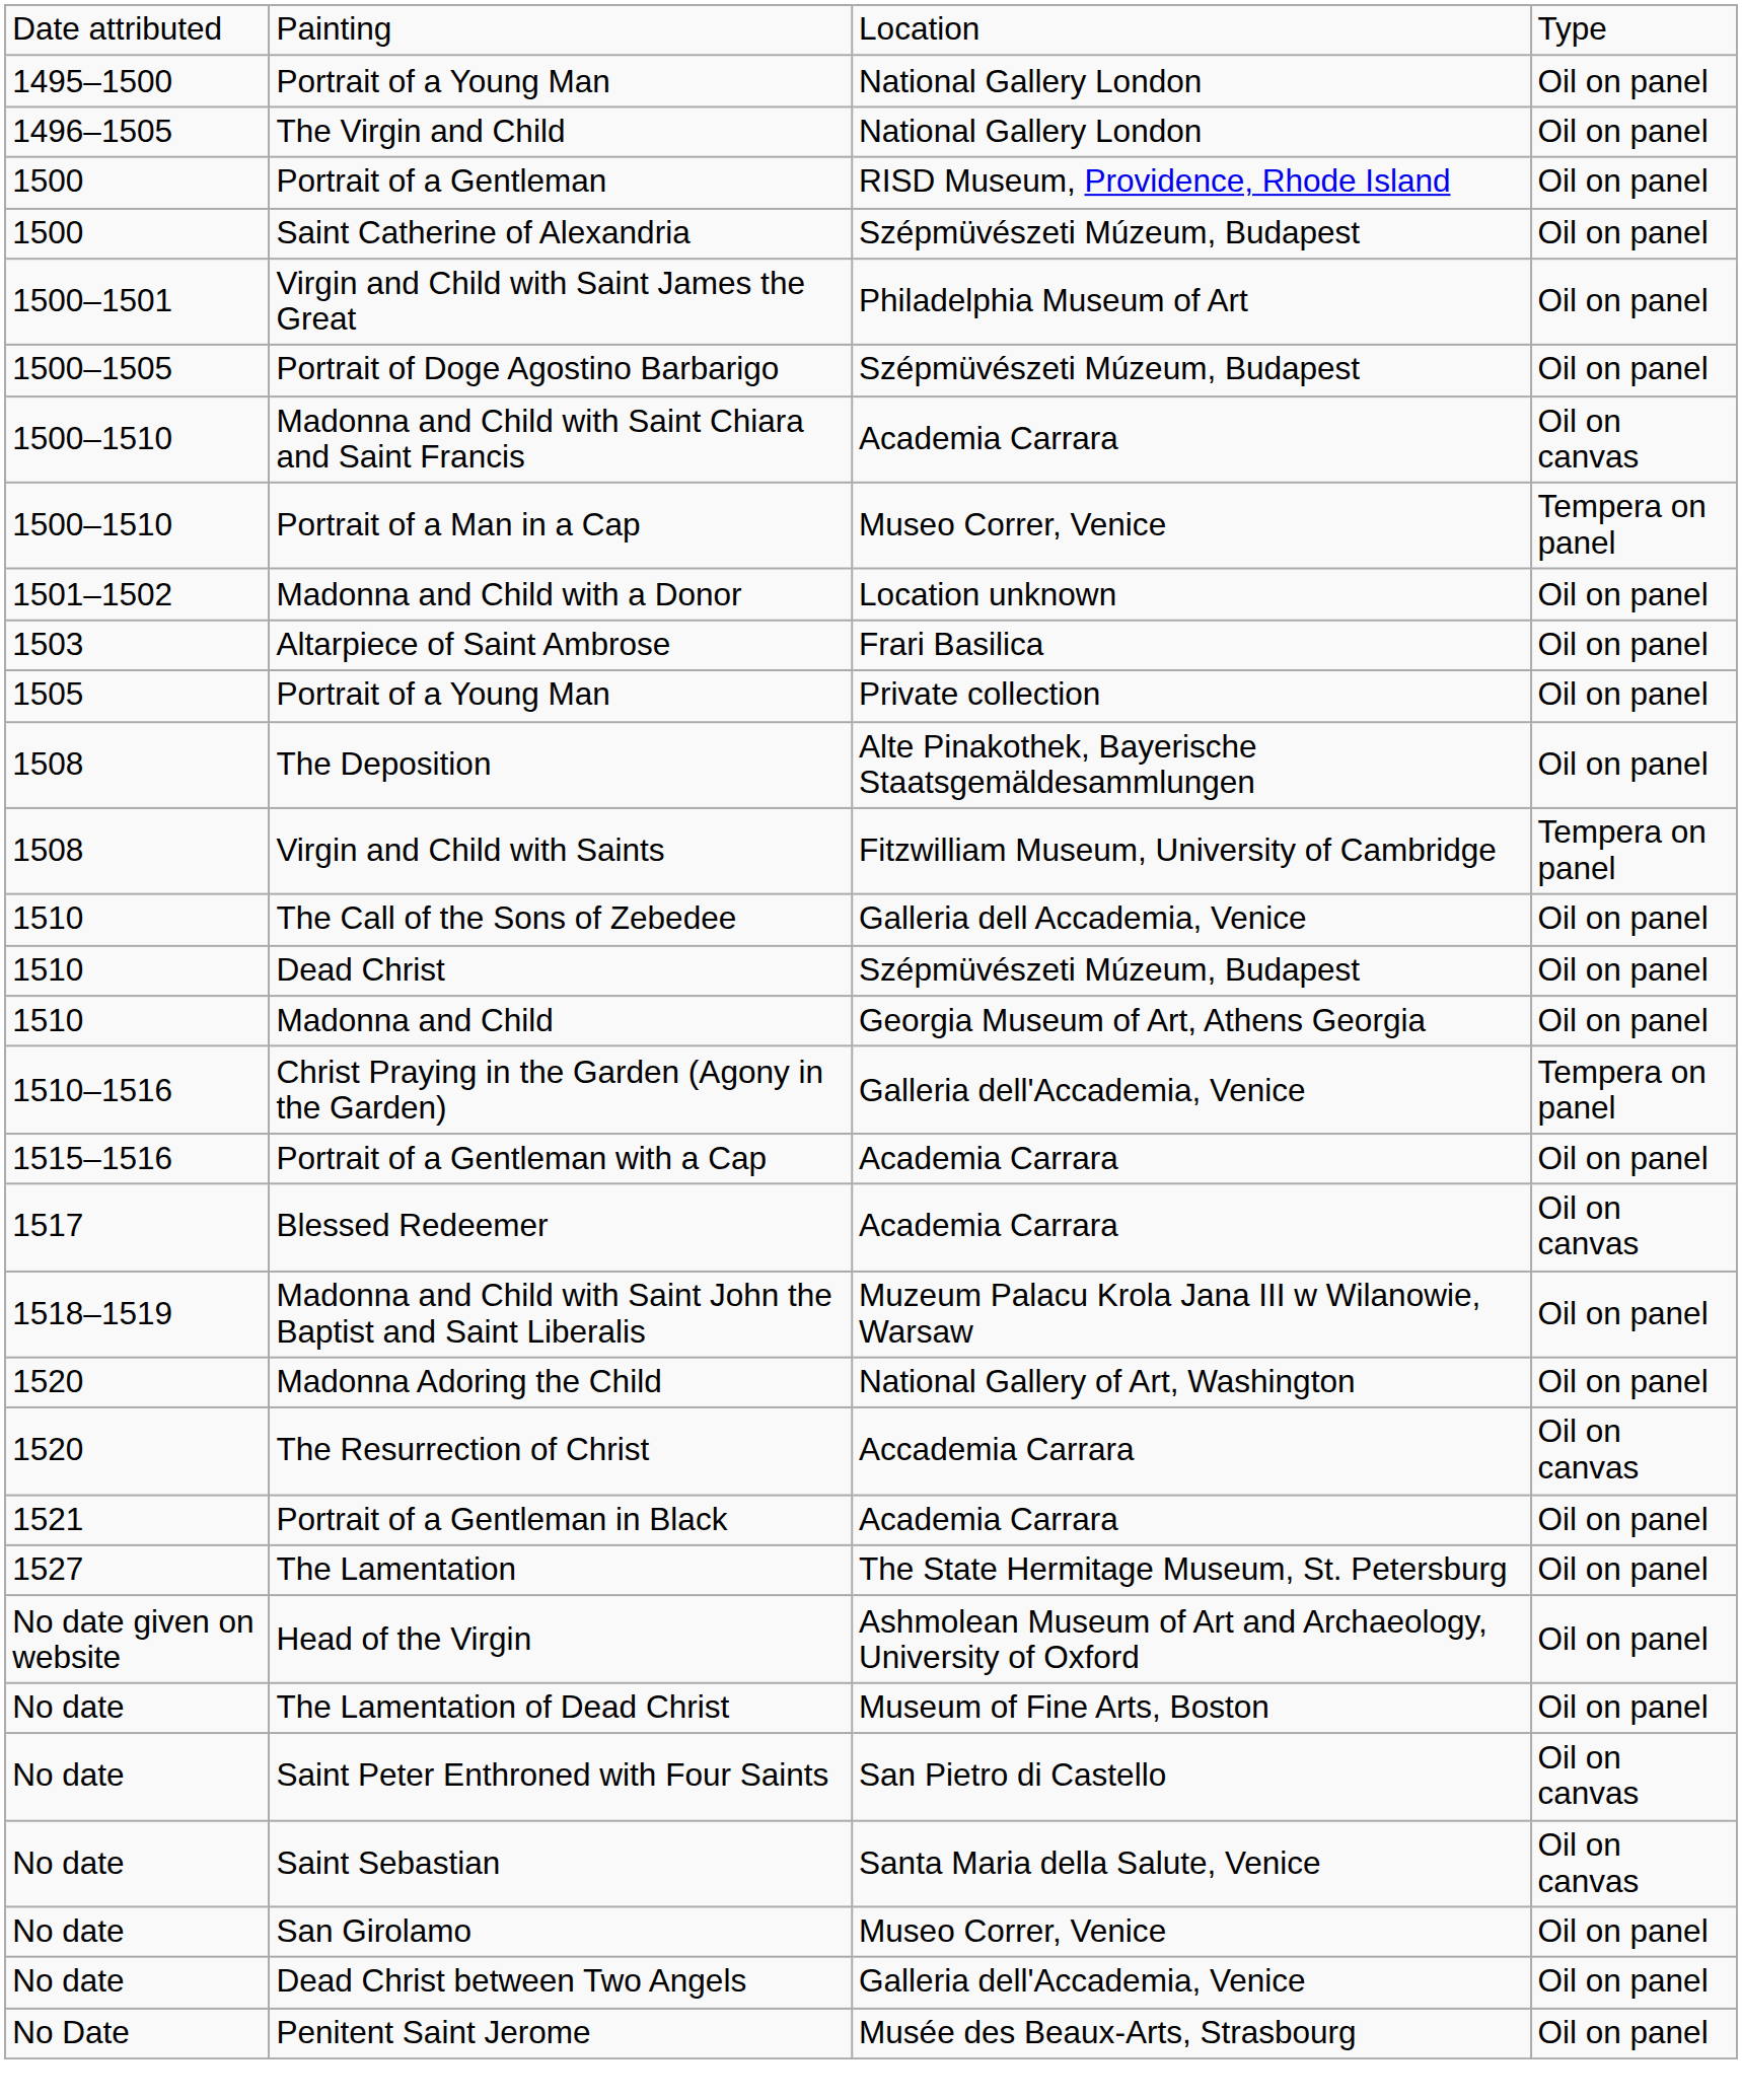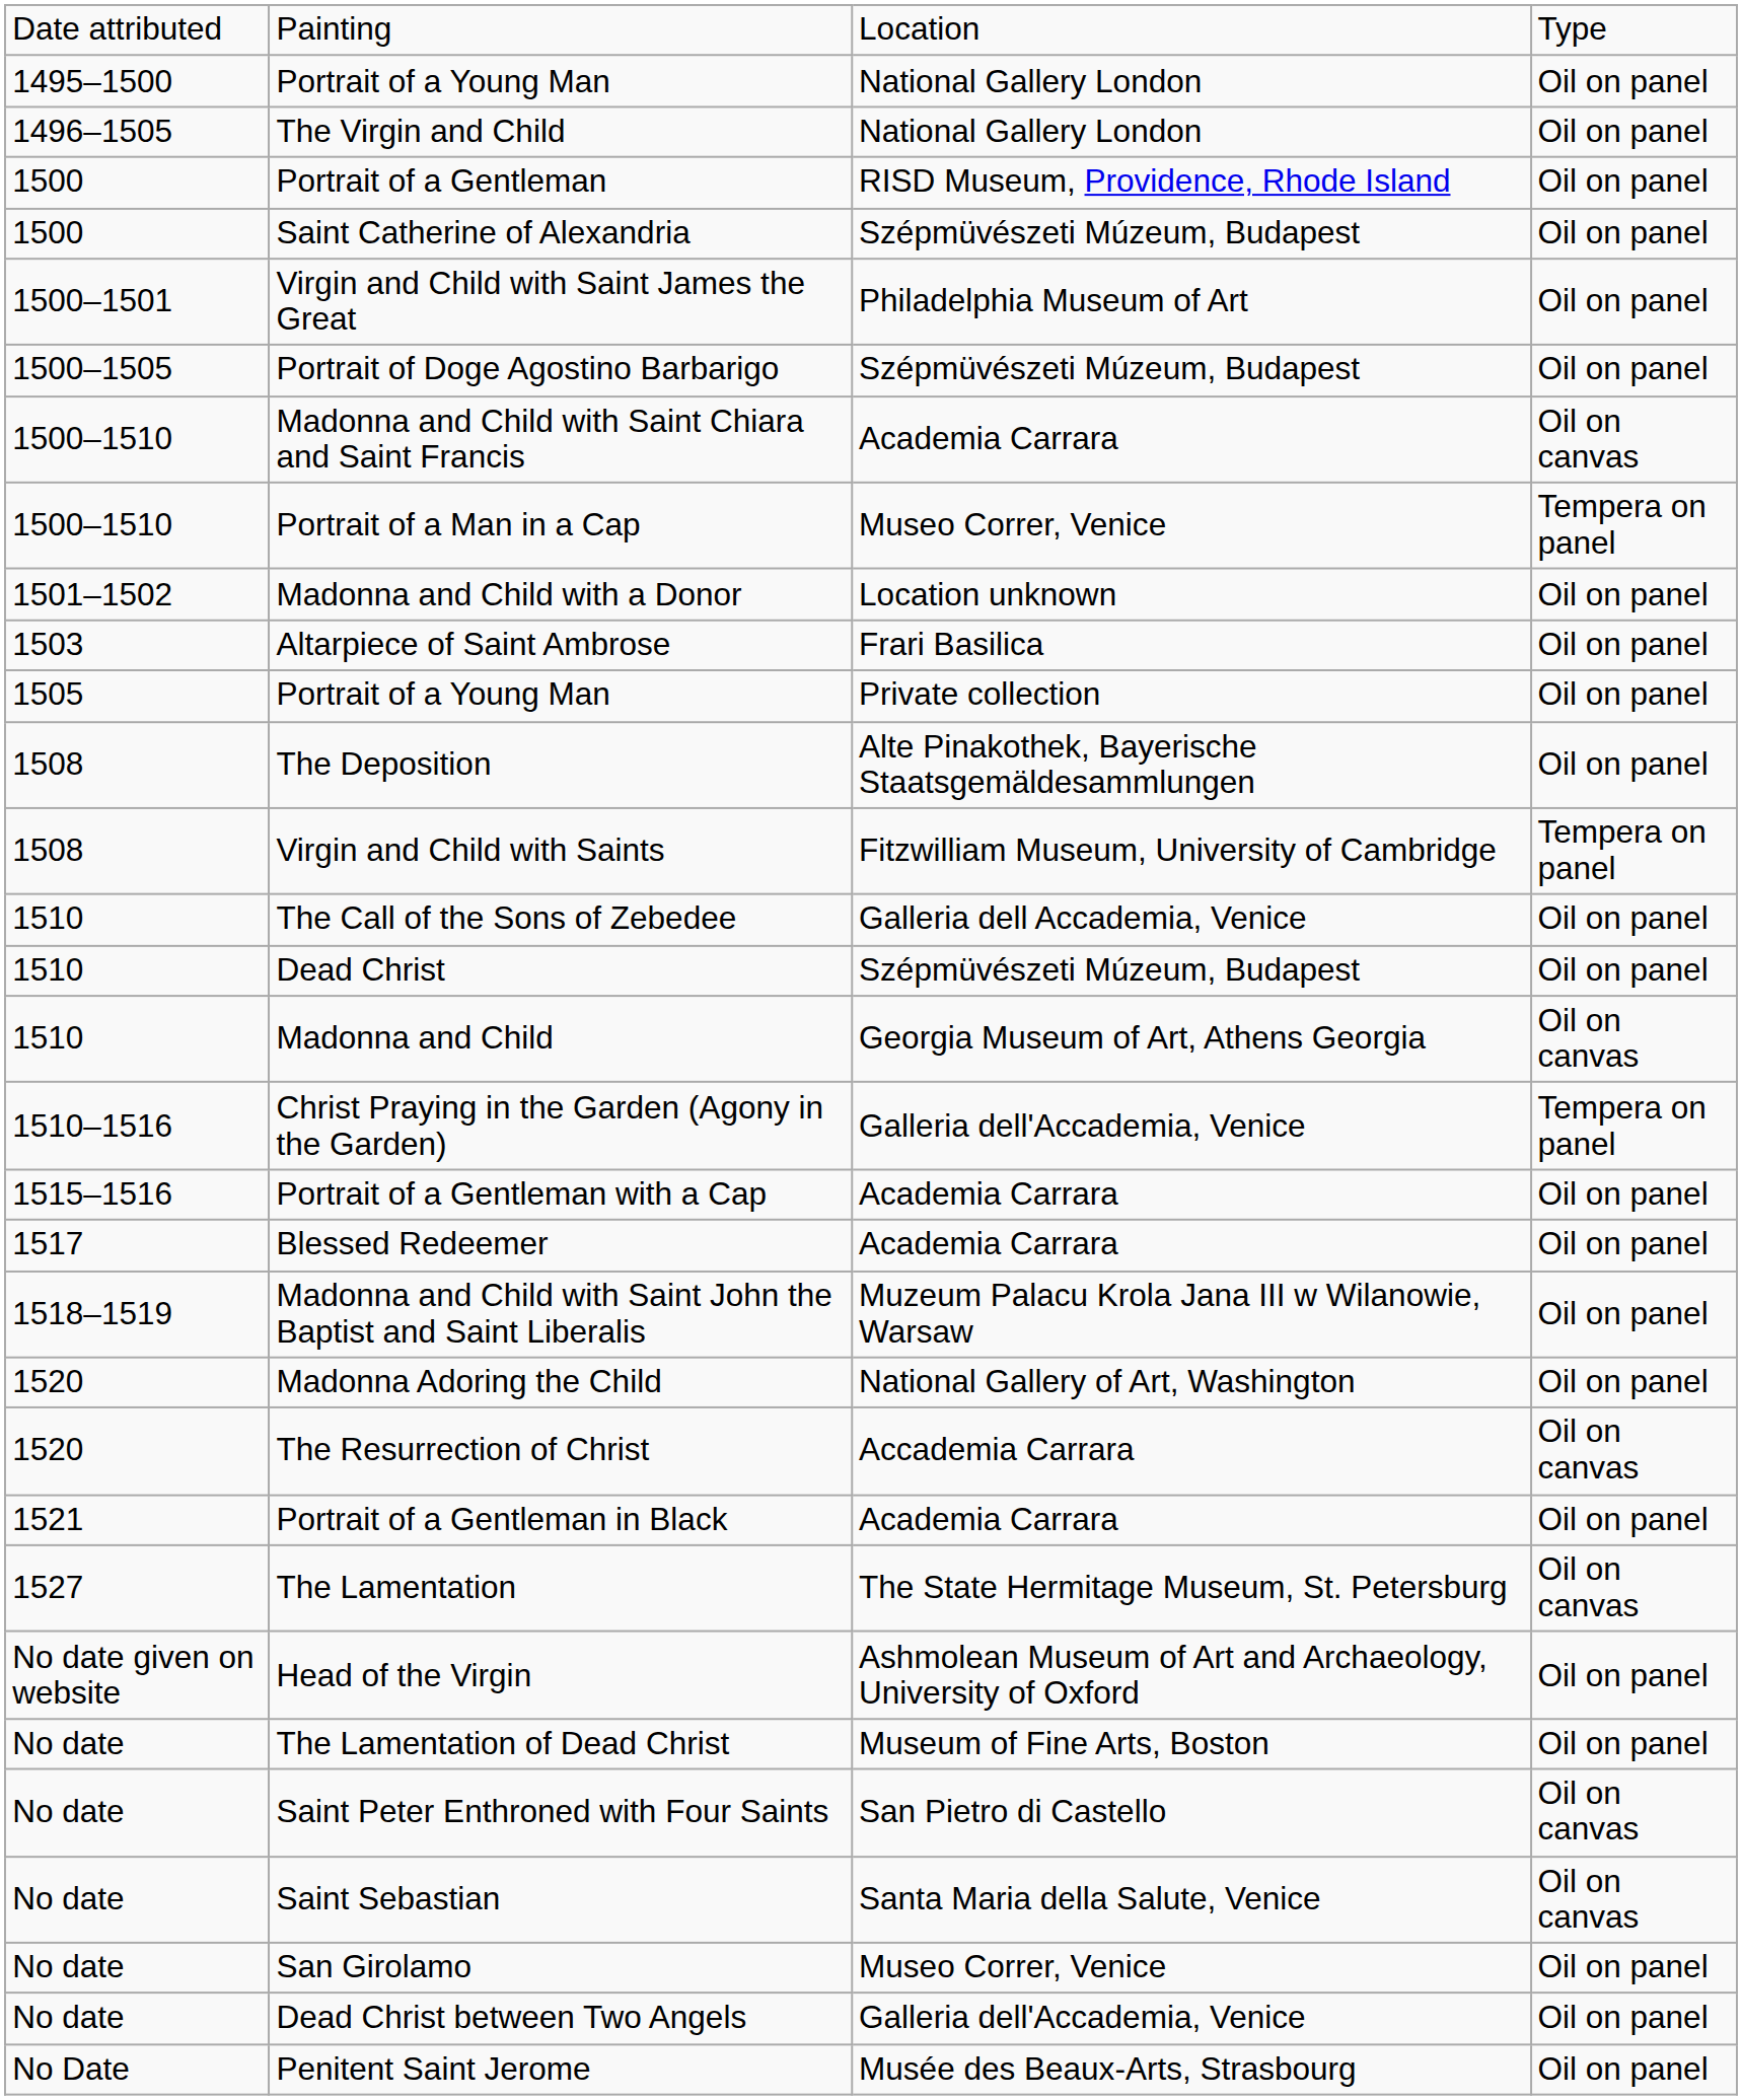Madonna and Child | column 4: Oil on panel -> Oil on canvas
Blessed Redeemer | column 4: Oil on canvas -> Oil on panel
The Lamentation | column 4: Oil on panel -> Oil on canvas
